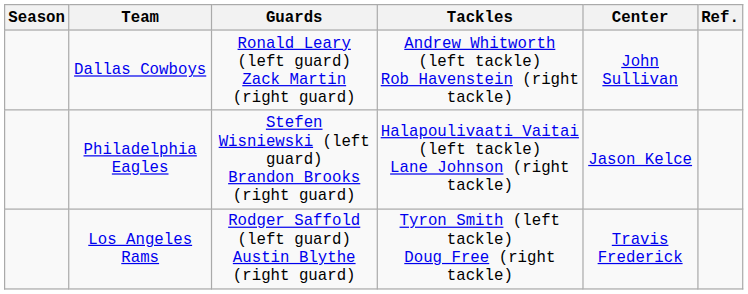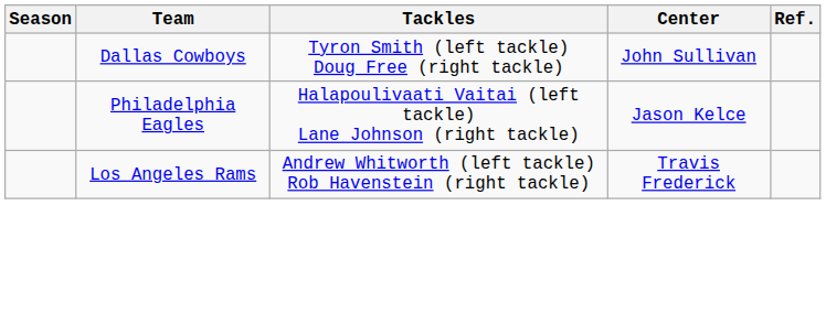- column: Guards | Ronald Leary (left guard) Zack Martin (right guard) | Stefen Wisniewski (left guard) Brandon Brooks (right guard) | Rodger Saffold (left guard) Austin Blythe (right guard)
Dallas Cowboys | Tackles: Andrew Whitworth (left tackle) Rob Havenstein (right tackle) -> Tyron Smith (left tackle) Doug Free (right tackle)
Los Angeles Rams | Tackles: Tyron Smith (left tackle) Doug Free (right tackle) -> Andrew Whitworth (left tackle) Rob Havenstein (right tackle)
